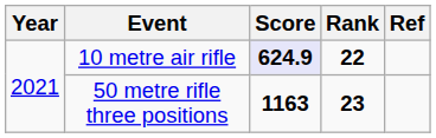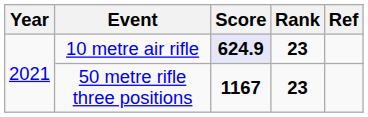10 metre air rifle | Rank: 22 -> 23
50 metre rifle three positions | Score: 1163 -> 1167
